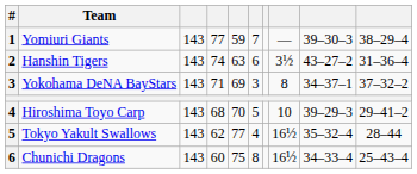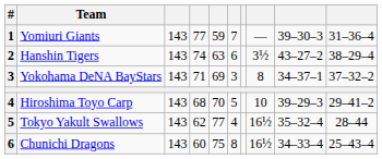Yomiuri Giants | column 10: 38–29–4 -> 31–36–4
Hanshin Tigers | column 10: 31–36–4 -> 38–29–4
